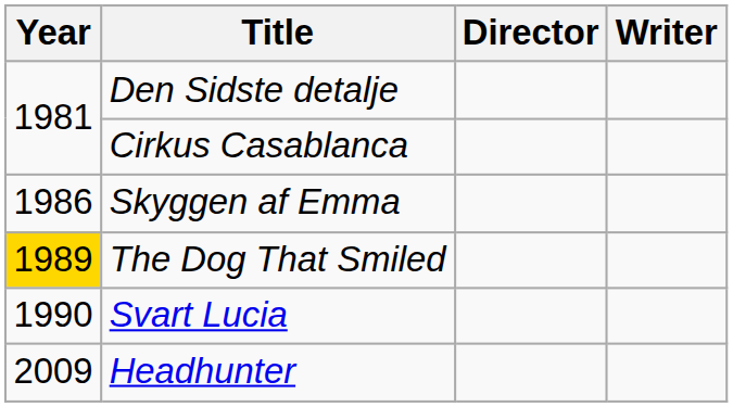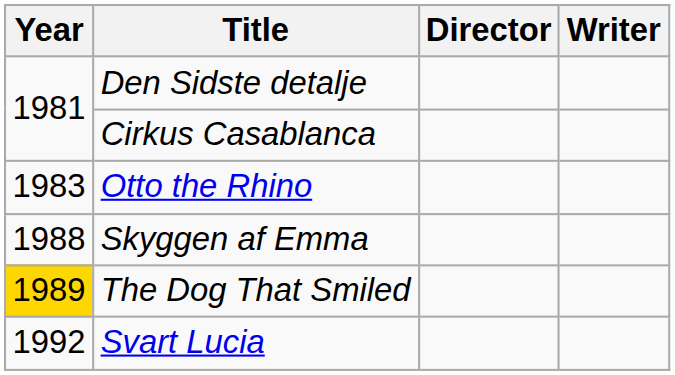+ row: 1983 | Otto the Rhino
Skyggen af Emma | Year: 1986 -> 1988
Svart Lucia | Year: 1990 -> 1992
- row: 2009 | Headhunter
